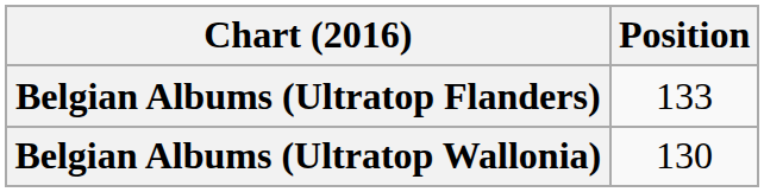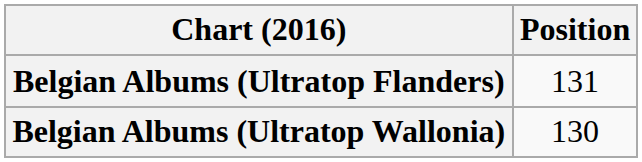Belgian Albums (Ultratop Flanders) | Position: 133 -> 131
